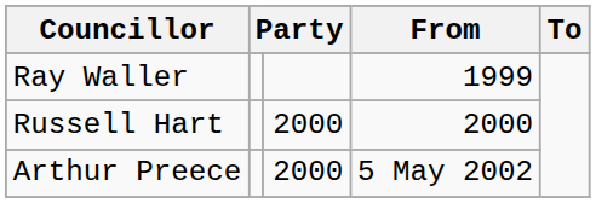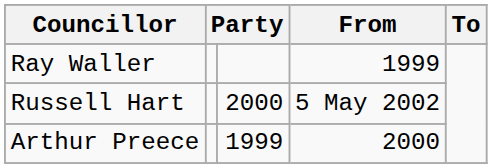Russell Hart | From: 2000 -> 5 May 2002
Arthur Preece | column 3: 2000 -> 1999
Arthur Preece | From: 5 May 2002 -> 2000
